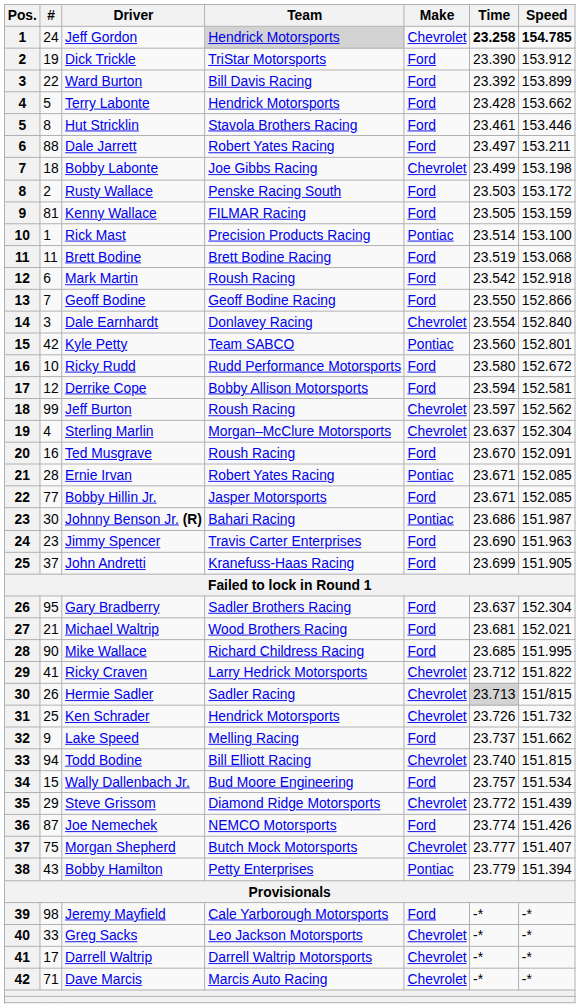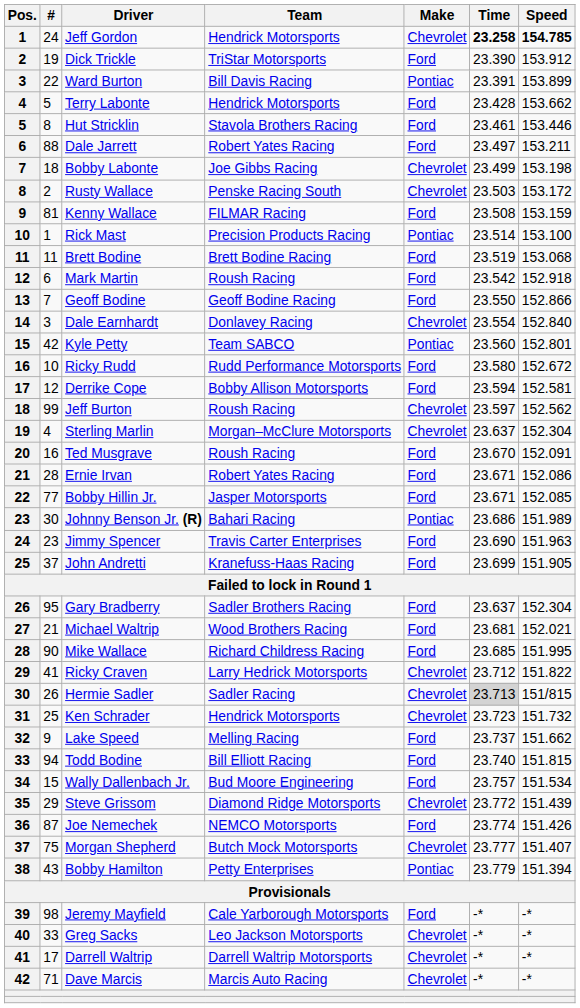Jeff Gordon | Team: lightgrey background -> no background
Ward Burton | Make: Ford -> Pontiac
Ward Burton | Time: 23.392 -> 23.391
Rusty Wallace | Make: Ford -> Chevrolet
Kenny Wallace | Time: 23.505 -> 23.508
Ernie Irvan | Make: Pontiac -> Ford
Ernie Irvan | Speed: 152.085 -> 152.086
Johnny Benson Jr. (R) | Speed: 151.987 -> 151.989
Ken Schrader | Time: 23.726 -> 23.723
Todd Bodine | Make: Chevrolet -> Ford
